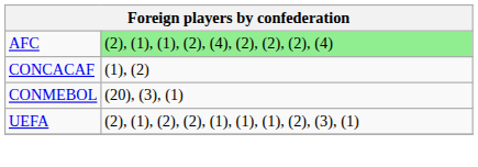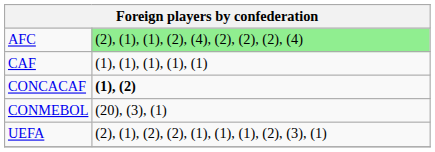+ row: CAF | (1), (1), (1), (1), (1)
CONCACAF | column 2: normal -> bold
